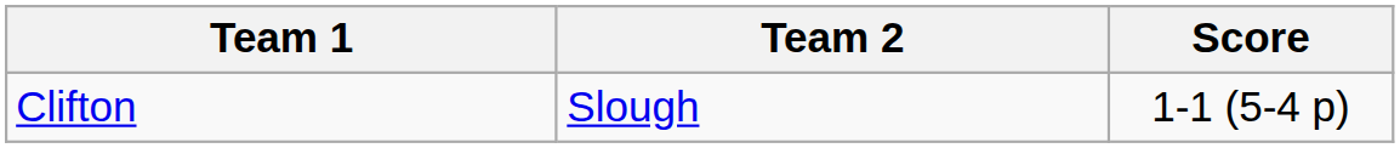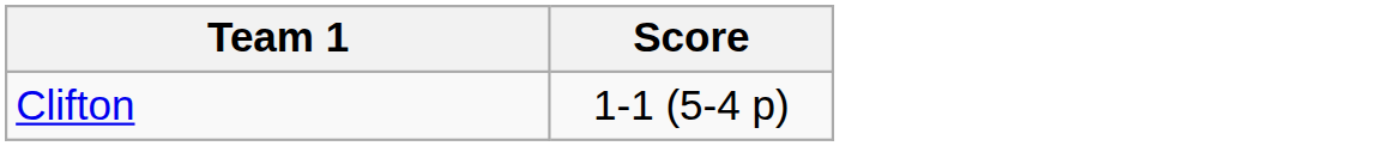- column: Team 2 | Slough
